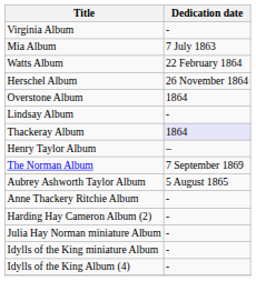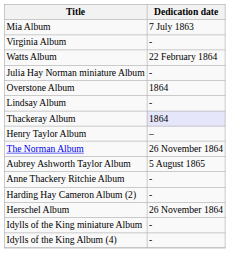rows swapped: Virginia Album <-> Mia Album
rows swapped: Herschel Album <-> Julia Hay Norman miniature Album
The Norman Album | Dedication date: 7 September 1869 -> 26 November 1864
